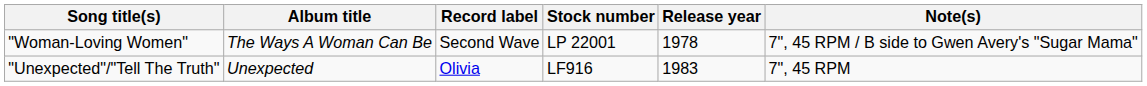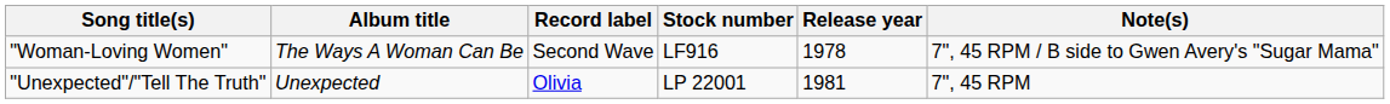"Woman-Loving Women" | Stock number: LP 22001 -> LF916
"Unexpected"/"Tell The Truth" | Stock number: LF916 -> LP 22001
"Unexpected"/"Tell The Truth" | Release year: 1983 -> 1981
